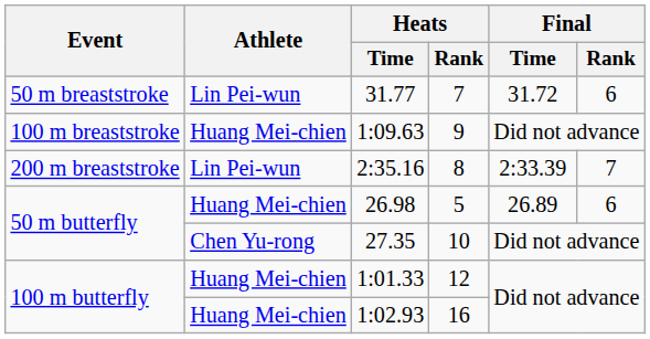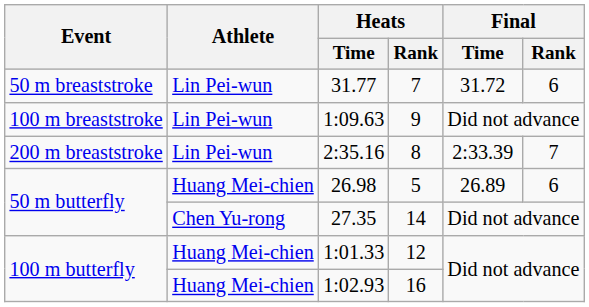1:09.63 | Athlete: Huang Mei-chien -> Lin Pei-wun
27.35 | Heats / Rank: 10 -> 14
